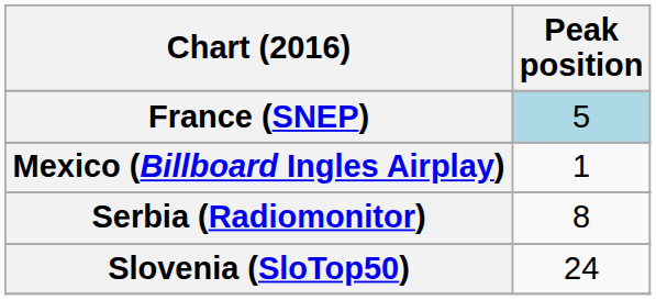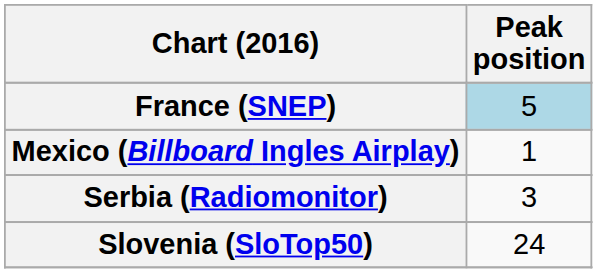Serbia (Radiomonitor) | Peak position: 8 -> 3
